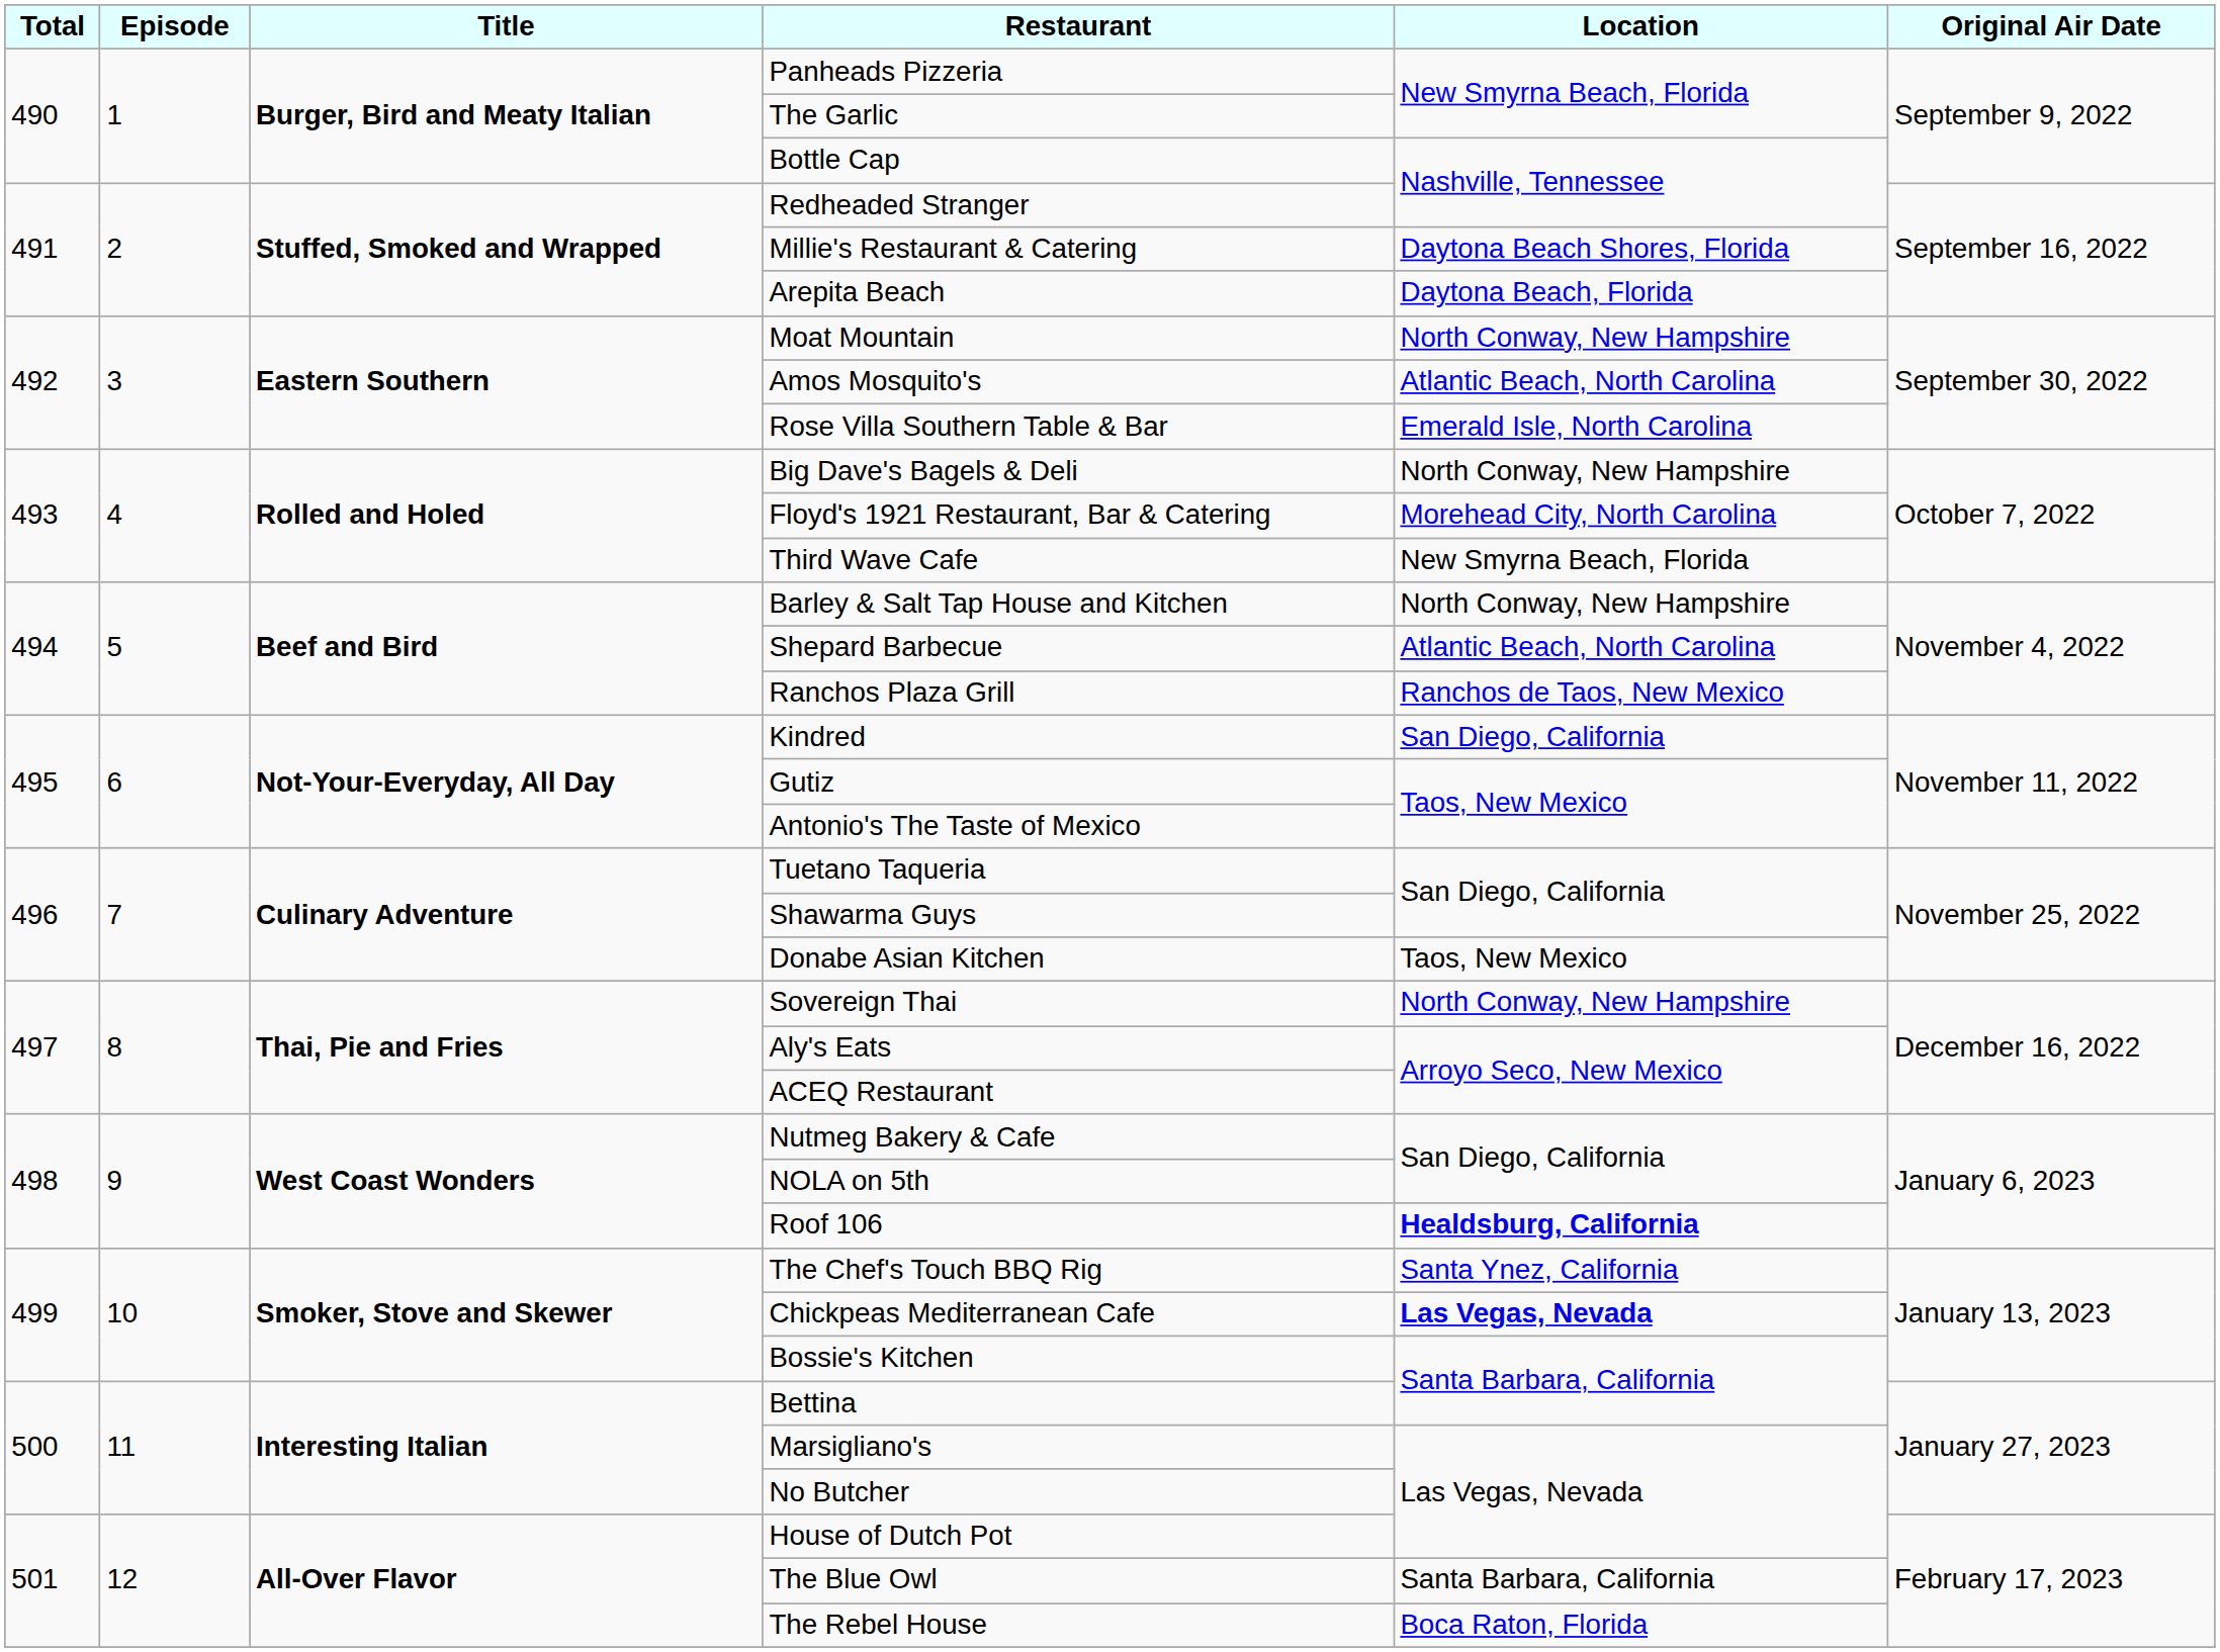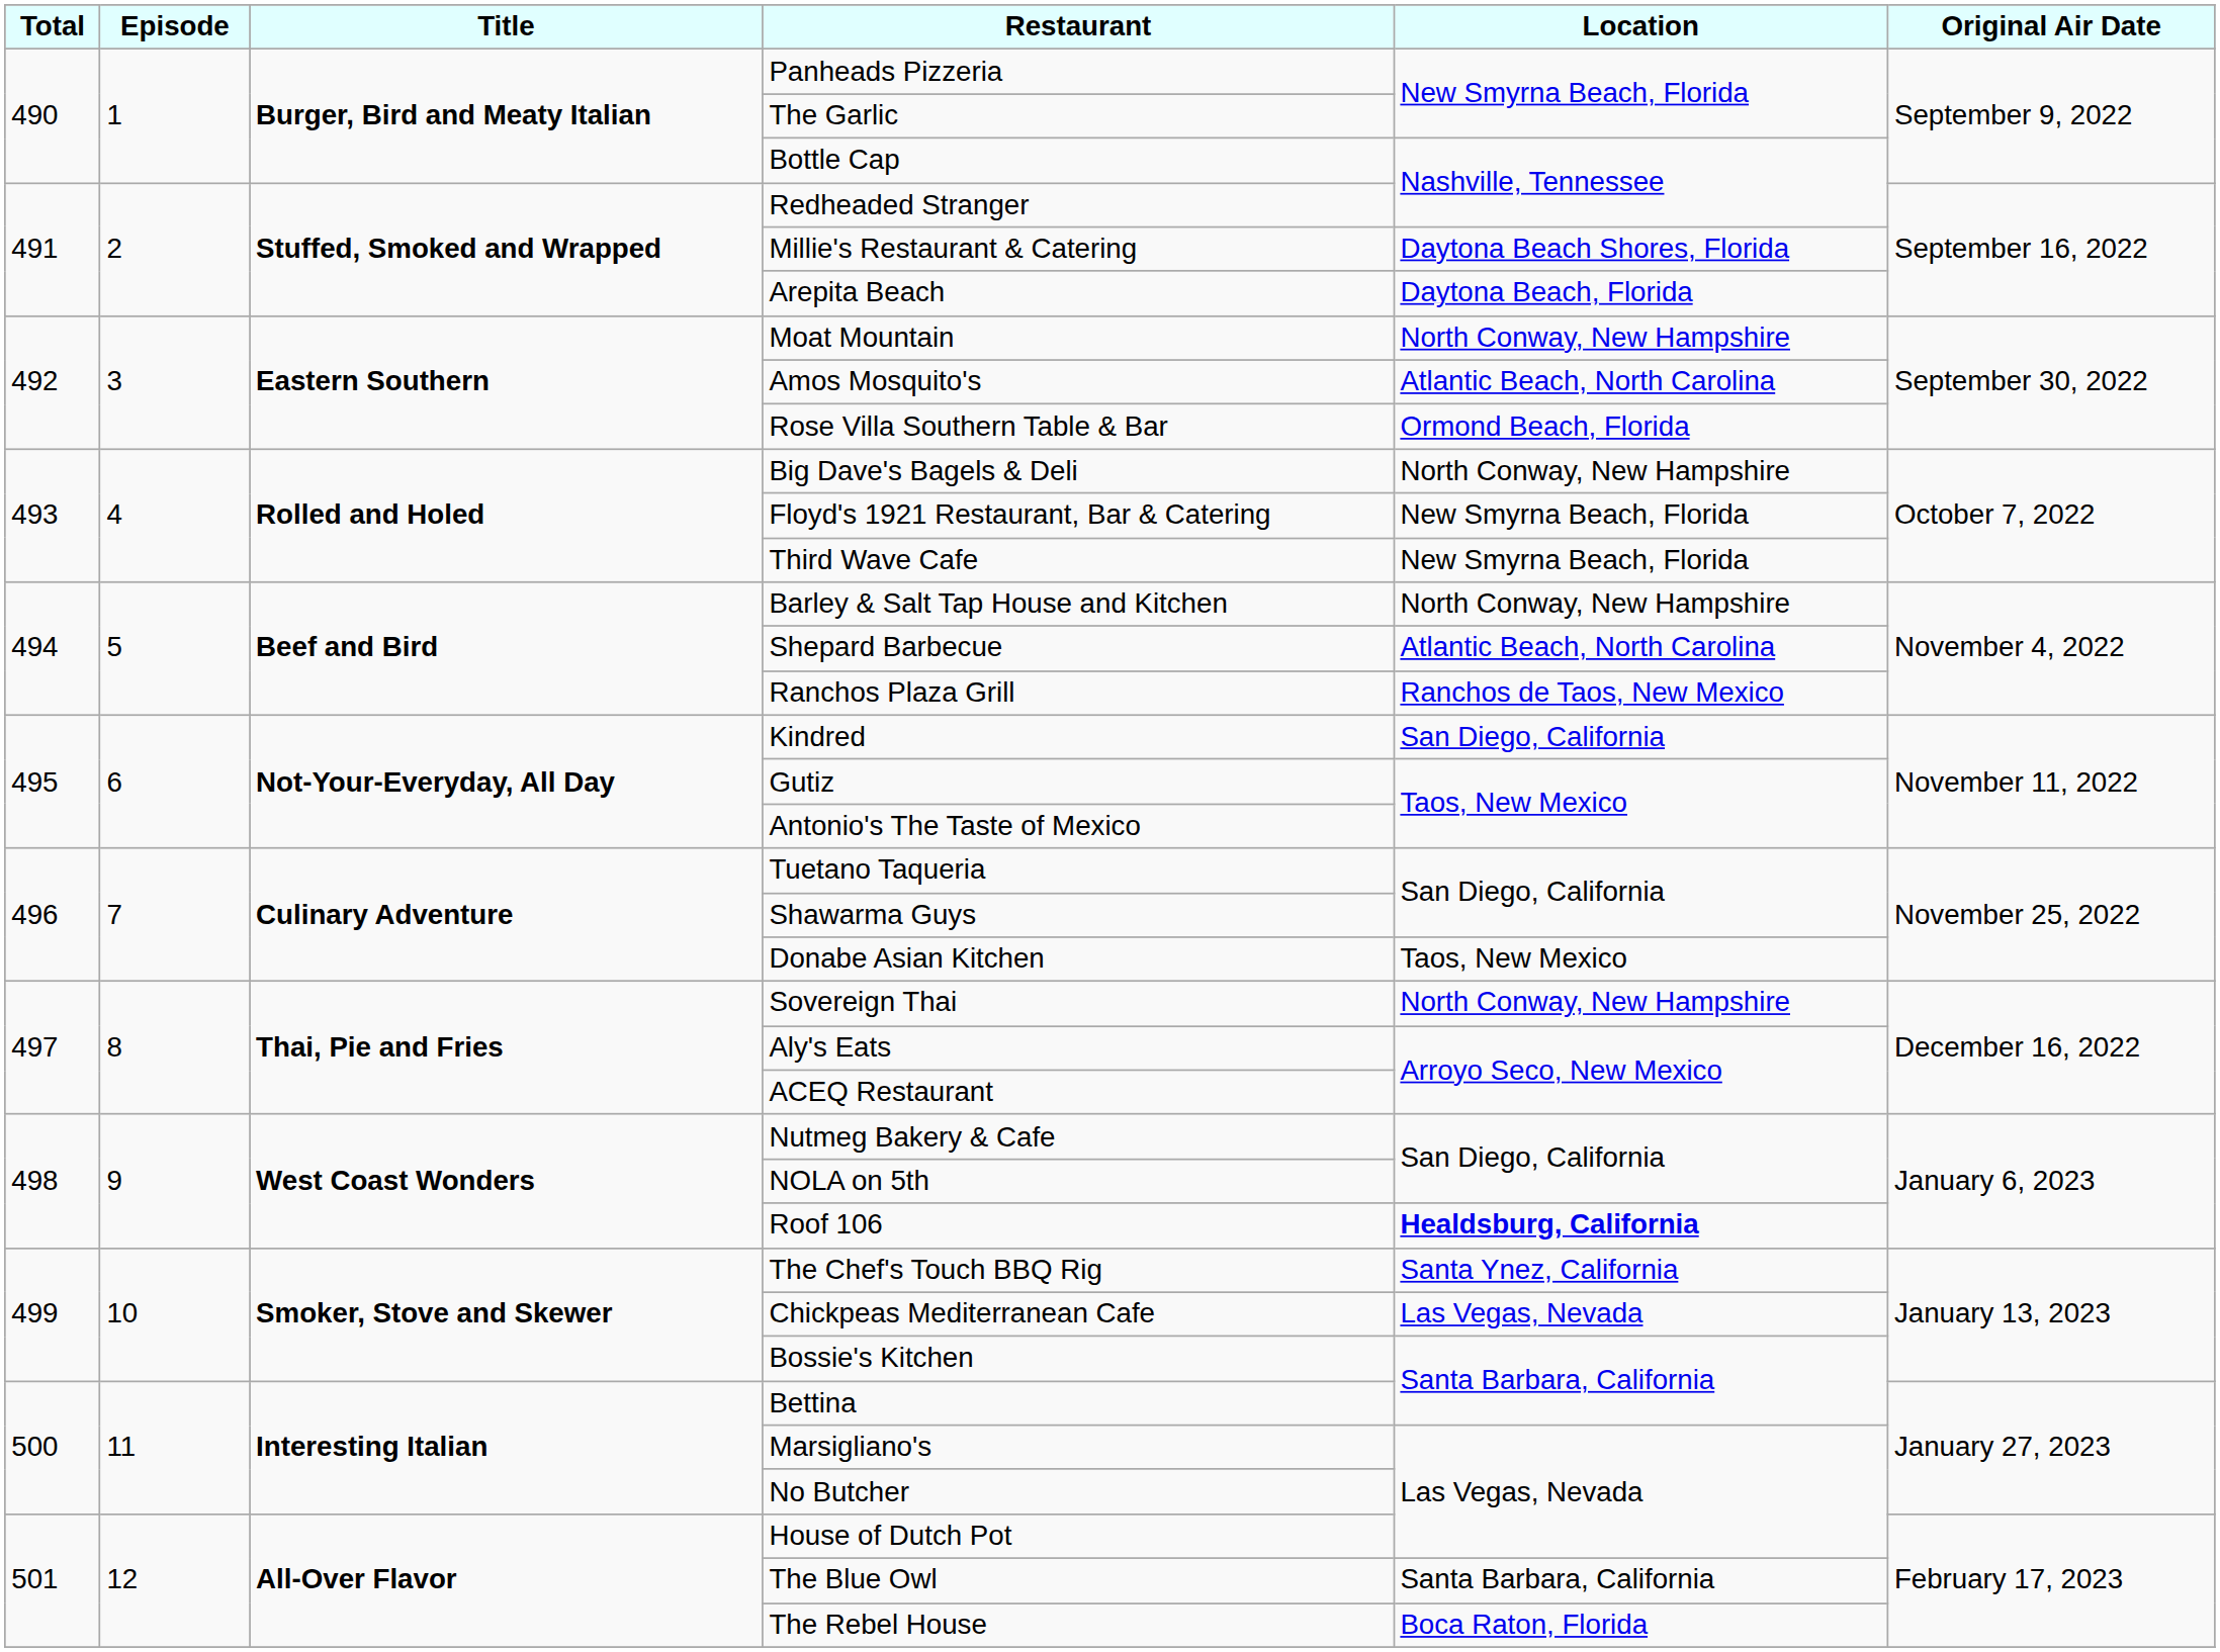Rose Villa Southern Table & Bar | Location: Emerald Isle, North Carolina -> Ormond Beach, Florida
Floyd's 1921 Restaurant, Bar & Catering | Location: Morehead City, North Carolina -> New Smyrna Beach, Florida
Chickpeas Mediterranean Cafe | Location: bold -> normal
